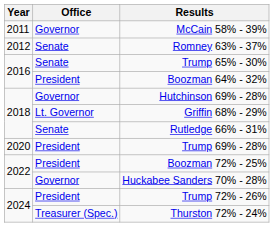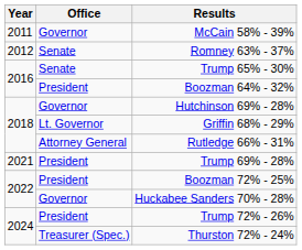Rutledge 66% - 31% | Office: Senate -> Attorney General
Trump 69% - 28% | Year: 2020 -> 2021
